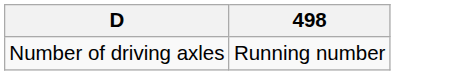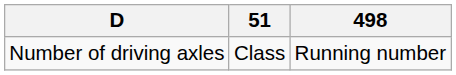+ column: 51 | Class
